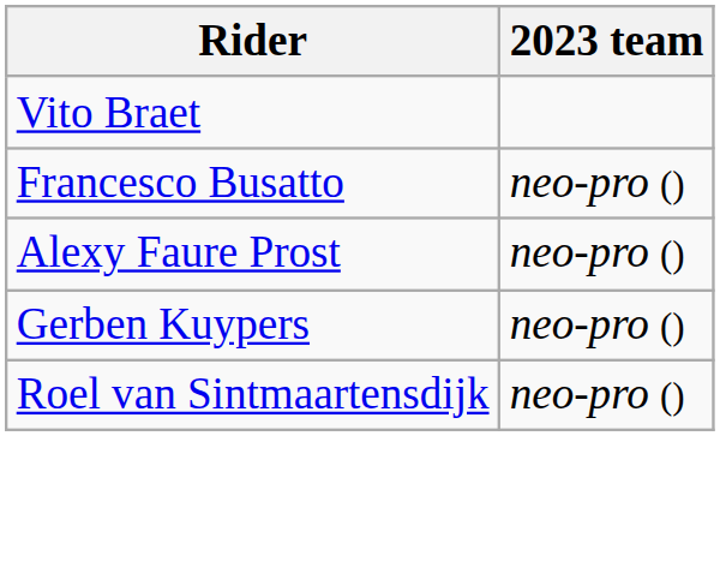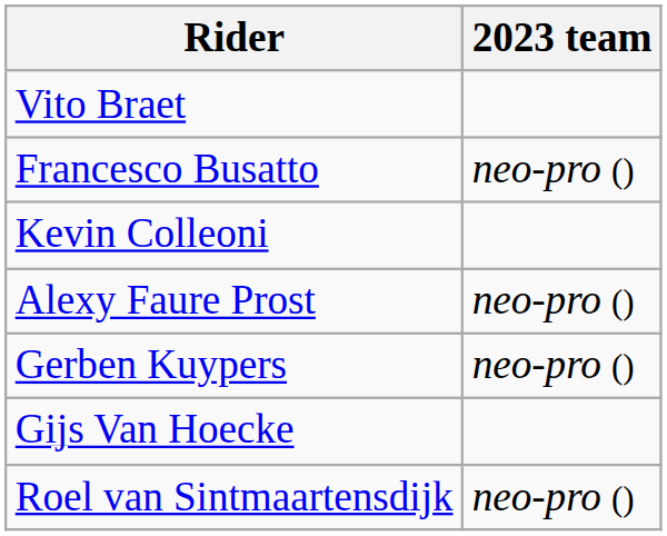+ row: Kevin Colleoni
+ row: Gijs Van Hoecke
